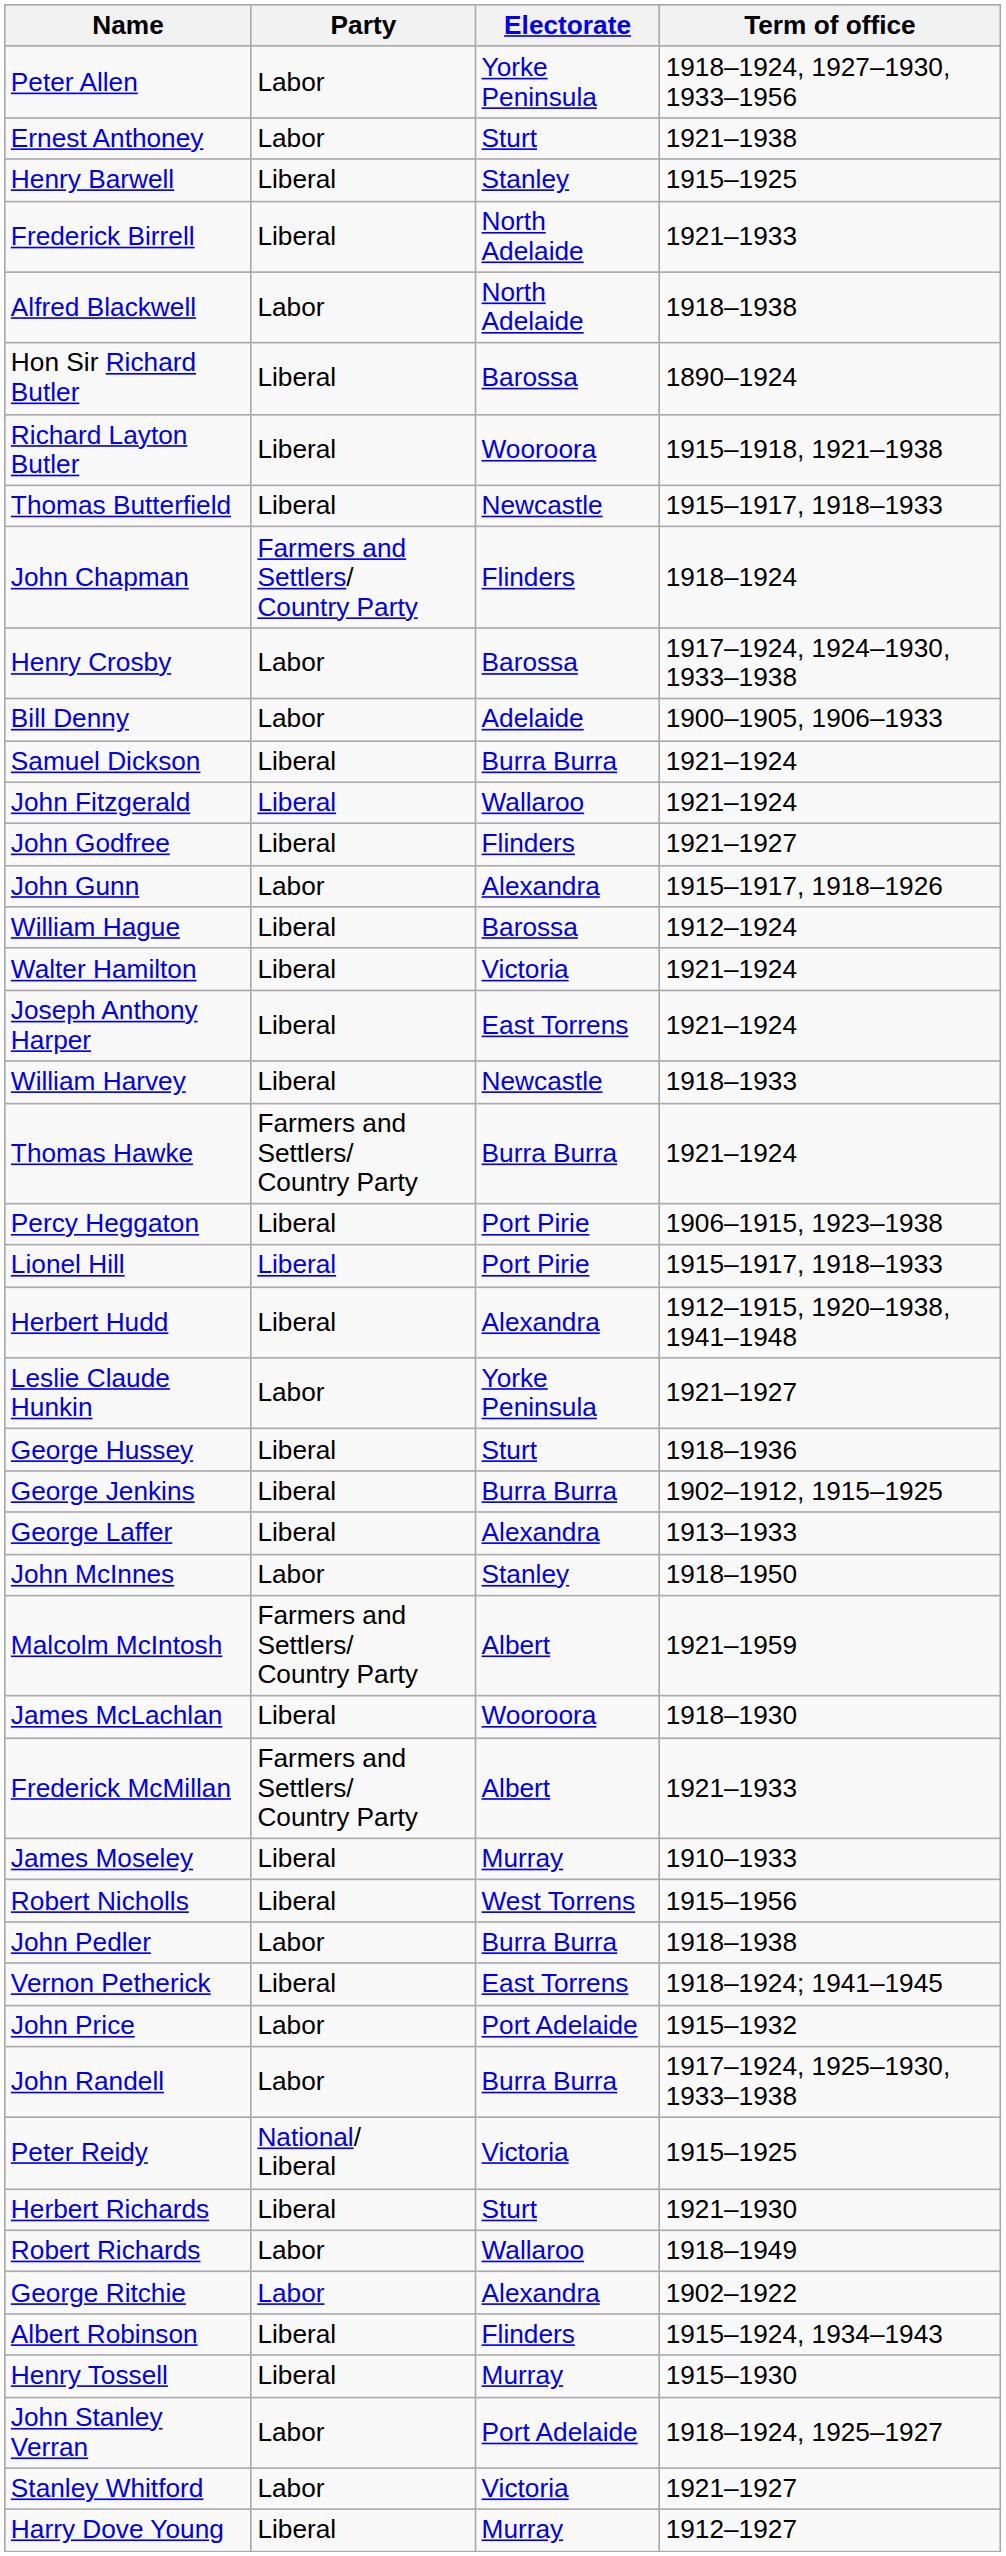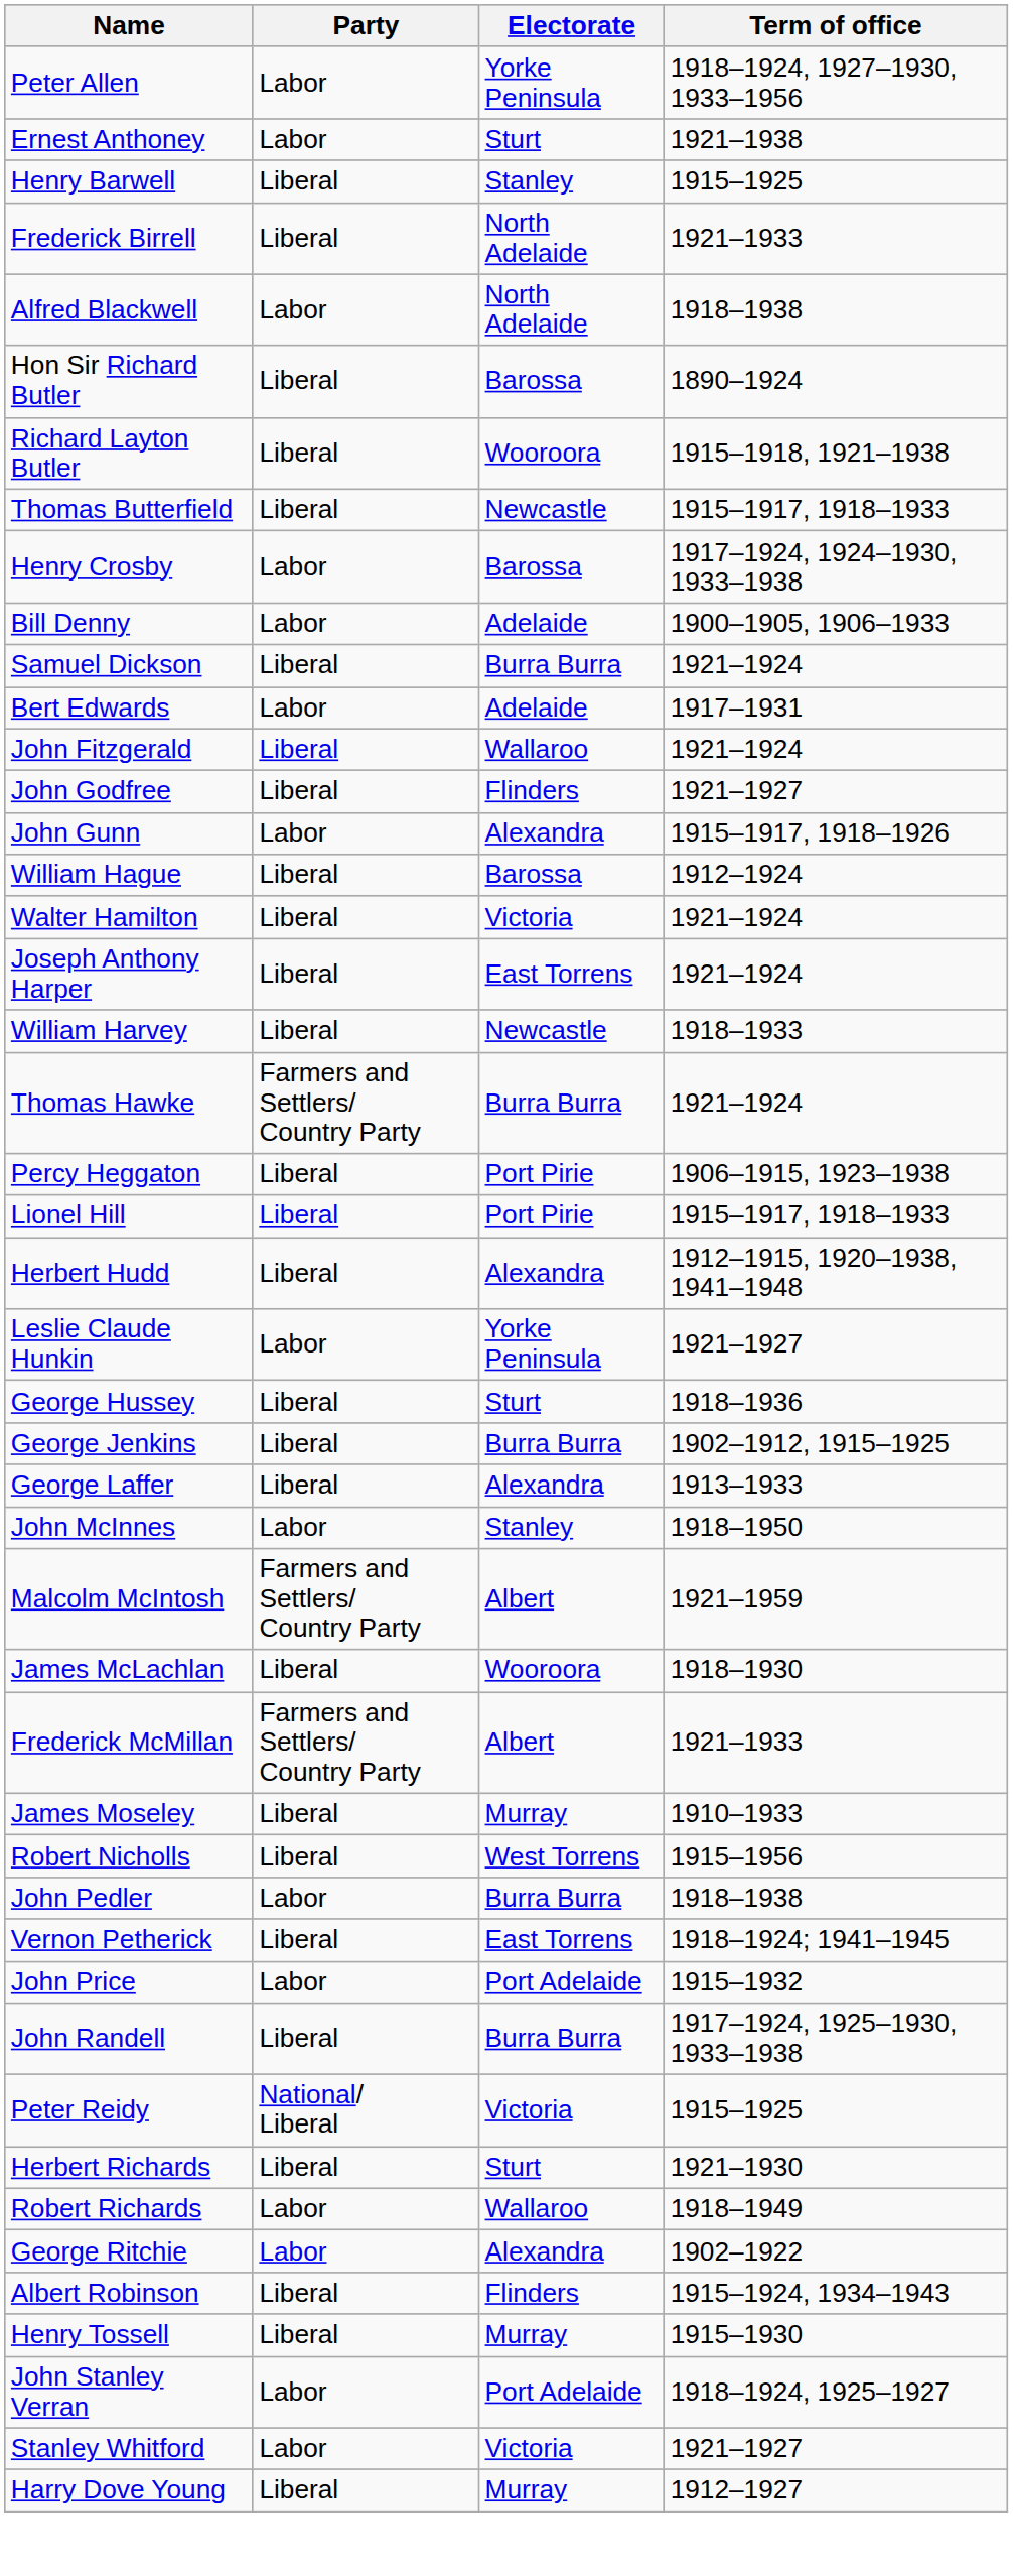- row: John Chapman | Farmers and Settlers/ Country Party | Flinders | 1918–1924
+ row: Bert Edwards | Labor | Adelaide | 1917–1931
John Randell | Party: Labor -> Liberal
